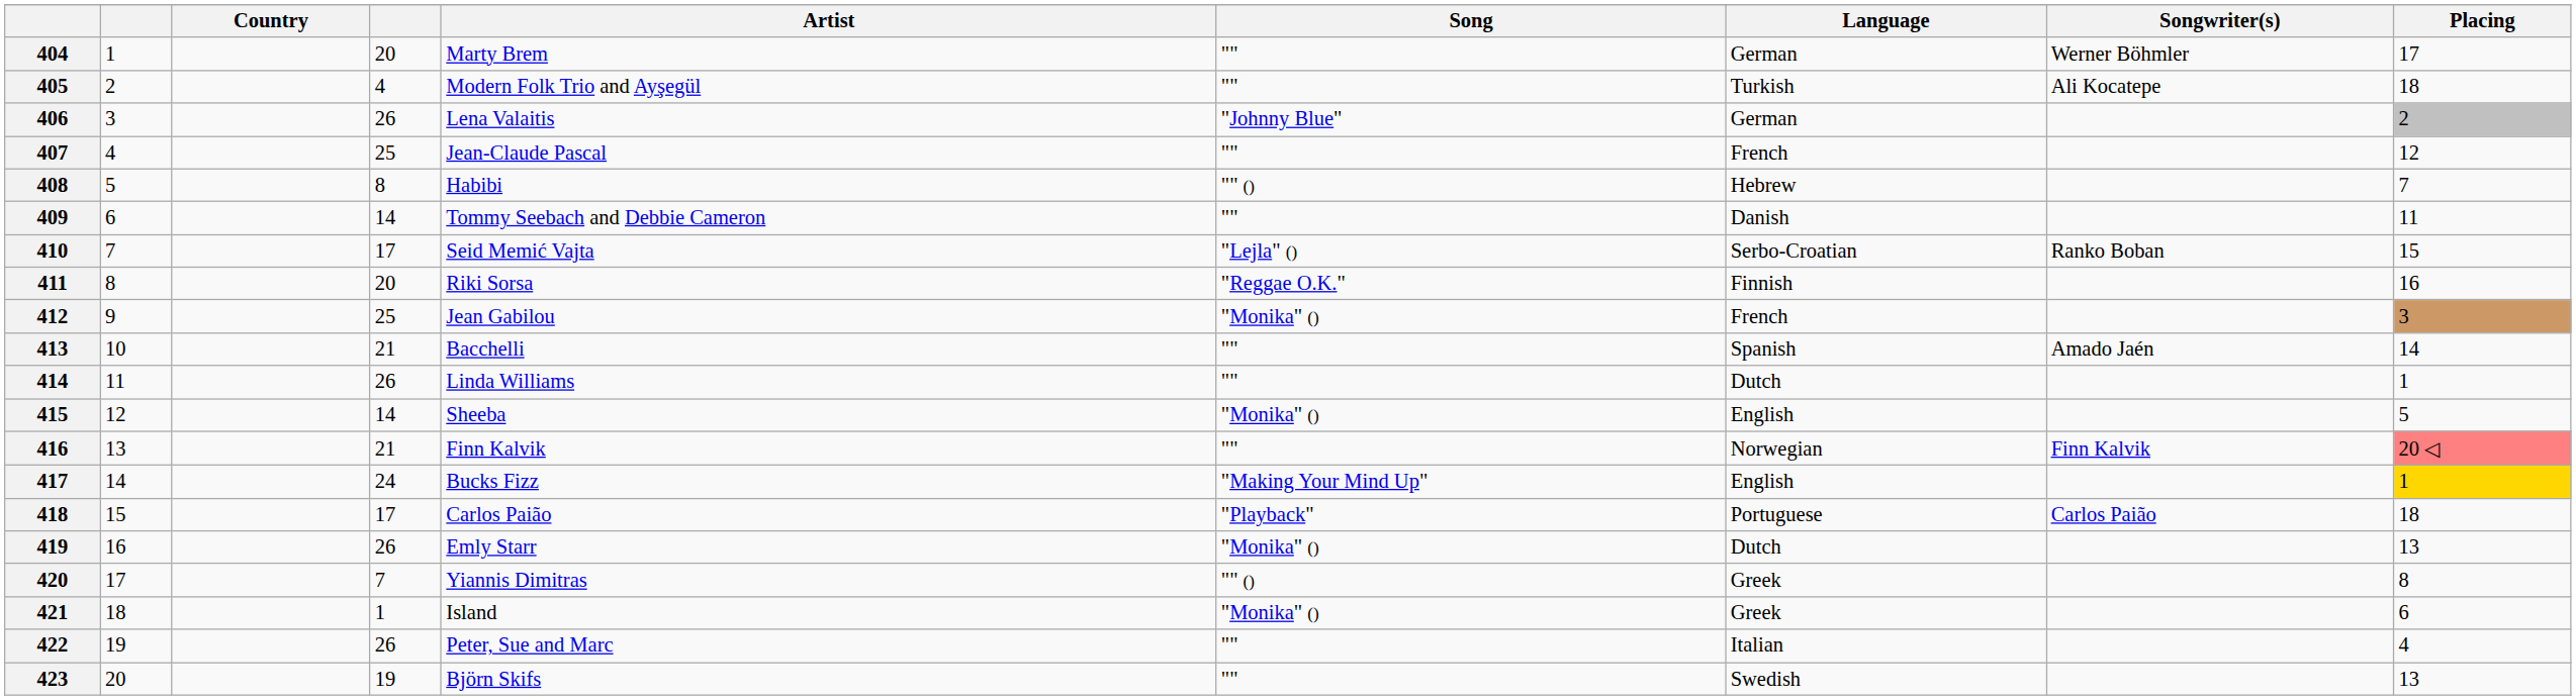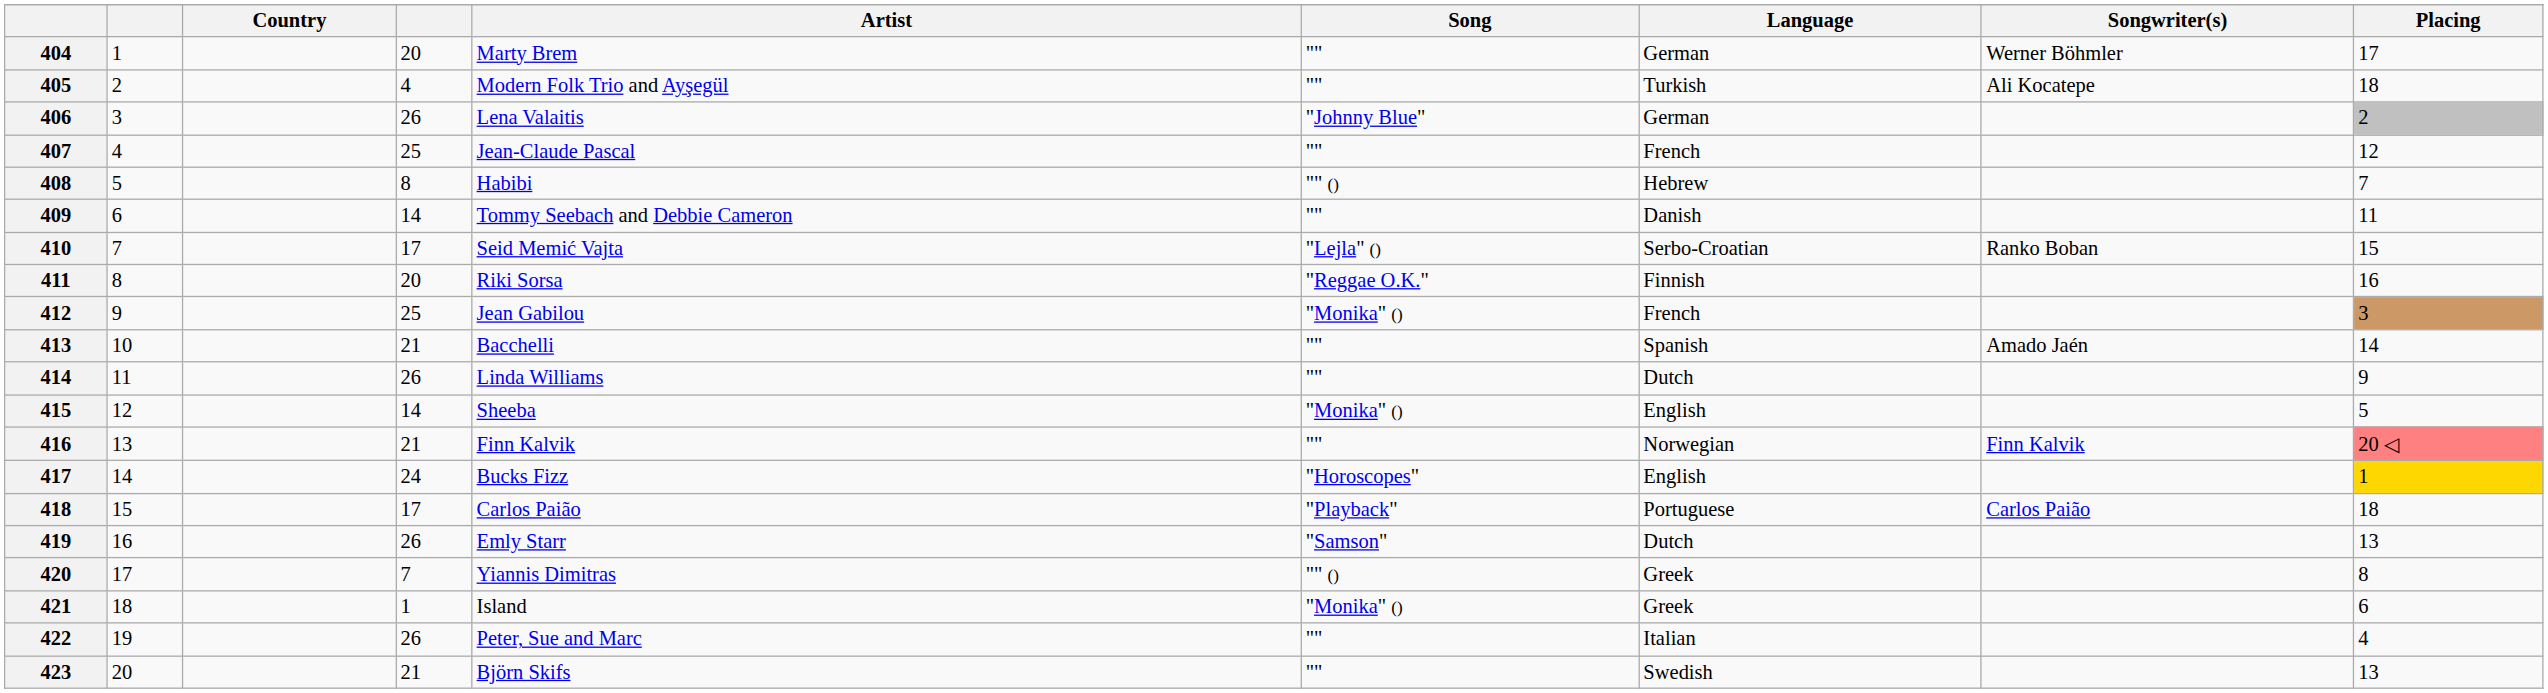414 | Placing: 1 -> 9
417 | Song: "Making Your Mind Up" -> "Horoscopes"
419 | Song: "Monika" () -> "Samson"
423 | column 4: 19 -> 21
